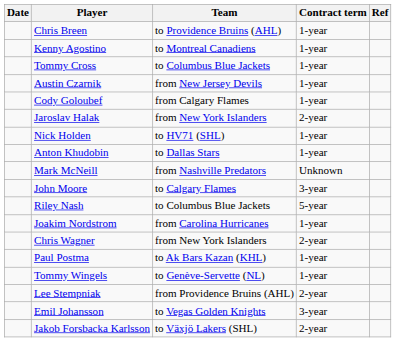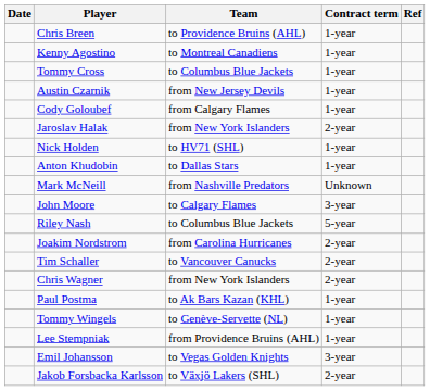Joakim Nordstrom | Contract term: 1-year -> 2-year
+ row: Tim Schaller | to Vancouver Canucks | 2-year
Lee Stempniak | Contract term: 2-year -> 1-year
